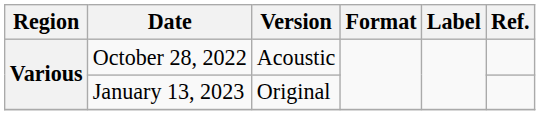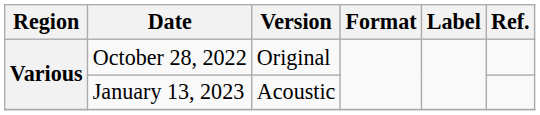October 28, 2022 | Version: Acoustic -> Original
January 13, 2023 | Version: Original -> Acoustic
